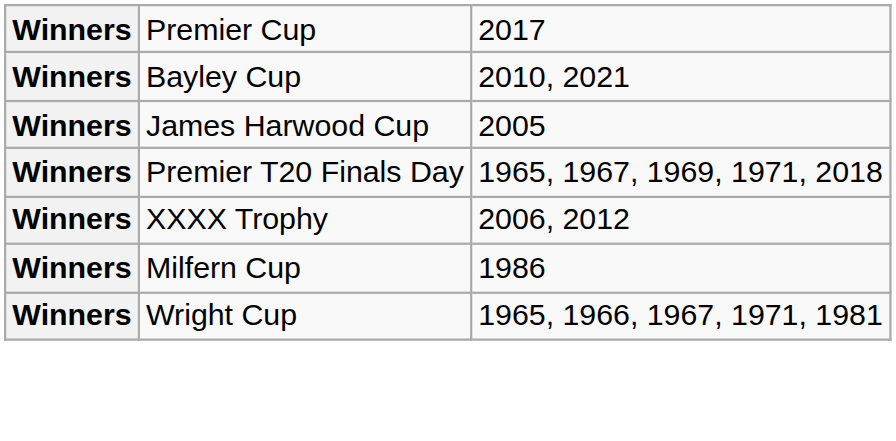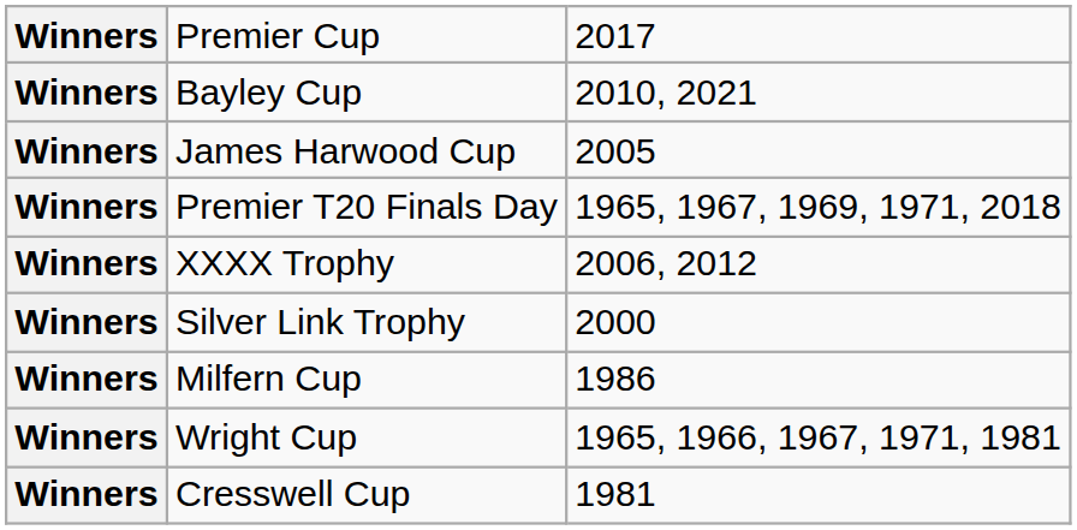+ row: Winners | Silver Link Trophy | 2000
+ row: Winners | Cresswell Cup | 1981
